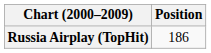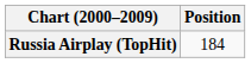Russia Airplay (TopHit) | Position: 186 -> 184
